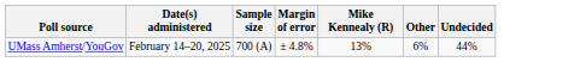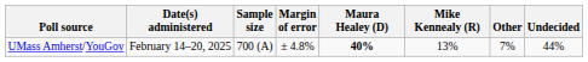+ column: Maura Healey (D) | 40%
UMass Amherst/YouGov | Other: 6% -> 7%
